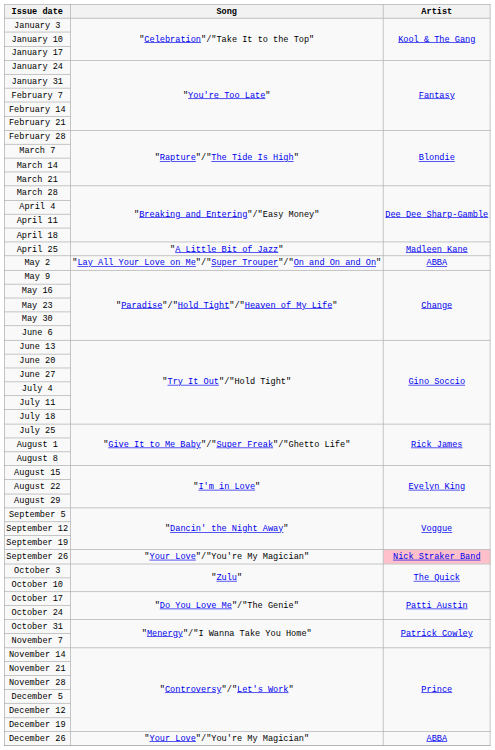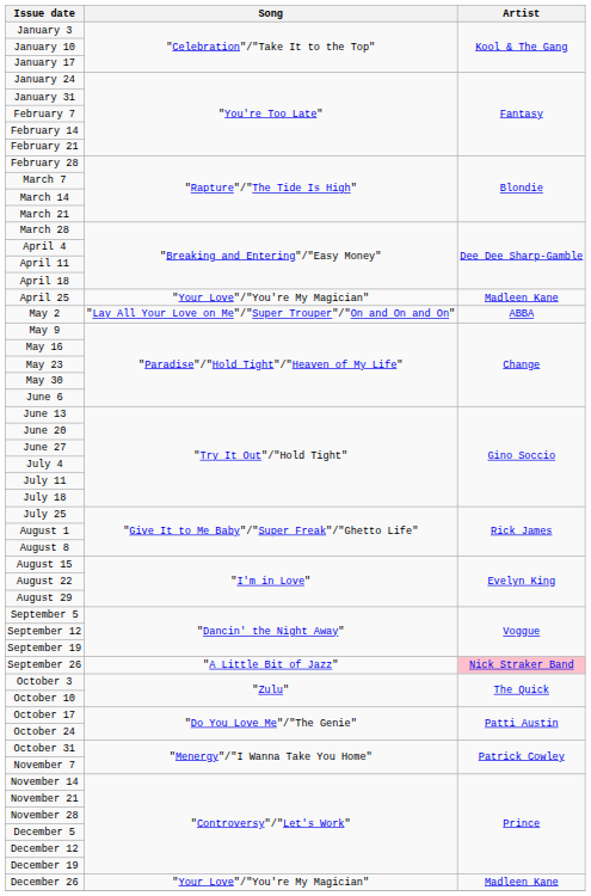April 25 | Song: "A Little Bit of Jazz" -> "Your Love"/"You're My Magician"
September 26 | Song: "Your Love"/"You're My Magician" -> "A Little Bit of Jazz"
December 26 | Artist: ABBA -> Madleen Kane
